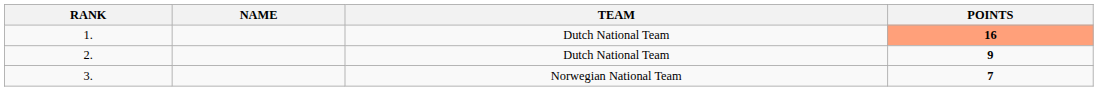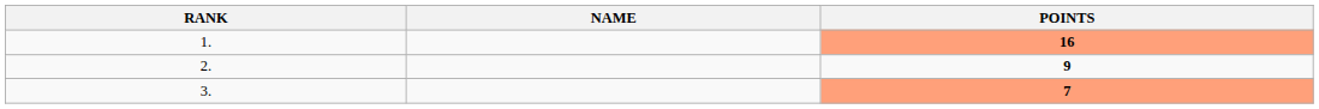- column: TEAM | Dutch National Team | Dutch National Team | Norwegian National Team
3. | POINTS: no background -> lightsalmon background
